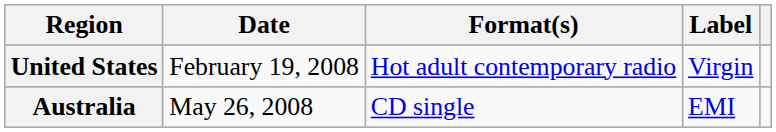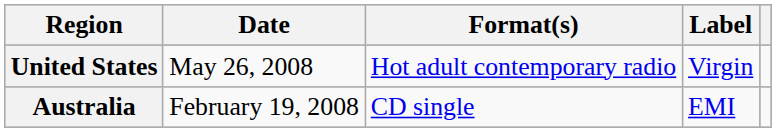United States | Date: February 19, 2008 -> May 26, 2008
Australia | Date: May 26, 2008 -> February 19, 2008
